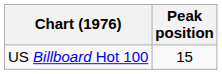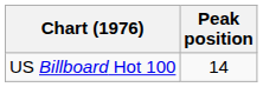US Billboard Hot 100 | Peak position: 15 -> 14
